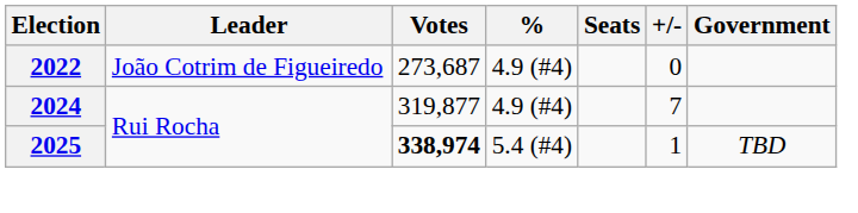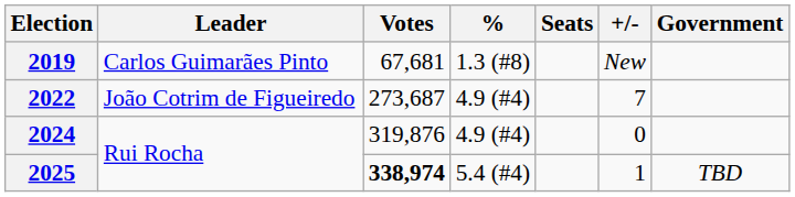+ row: 2019 | Carlos Guimarães Pinto | 67,681 | 1.3 (#8) | New
2022 | +/-: 0 -> 7
2024 | Votes: 319,877 -> 319,876
2024 | +/-: 7 -> 0
